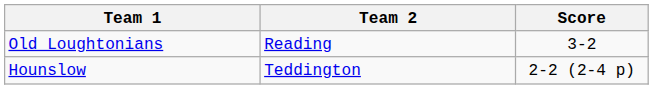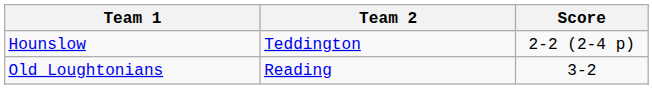rows swapped: Old Loughtonians <-> Hounslow
